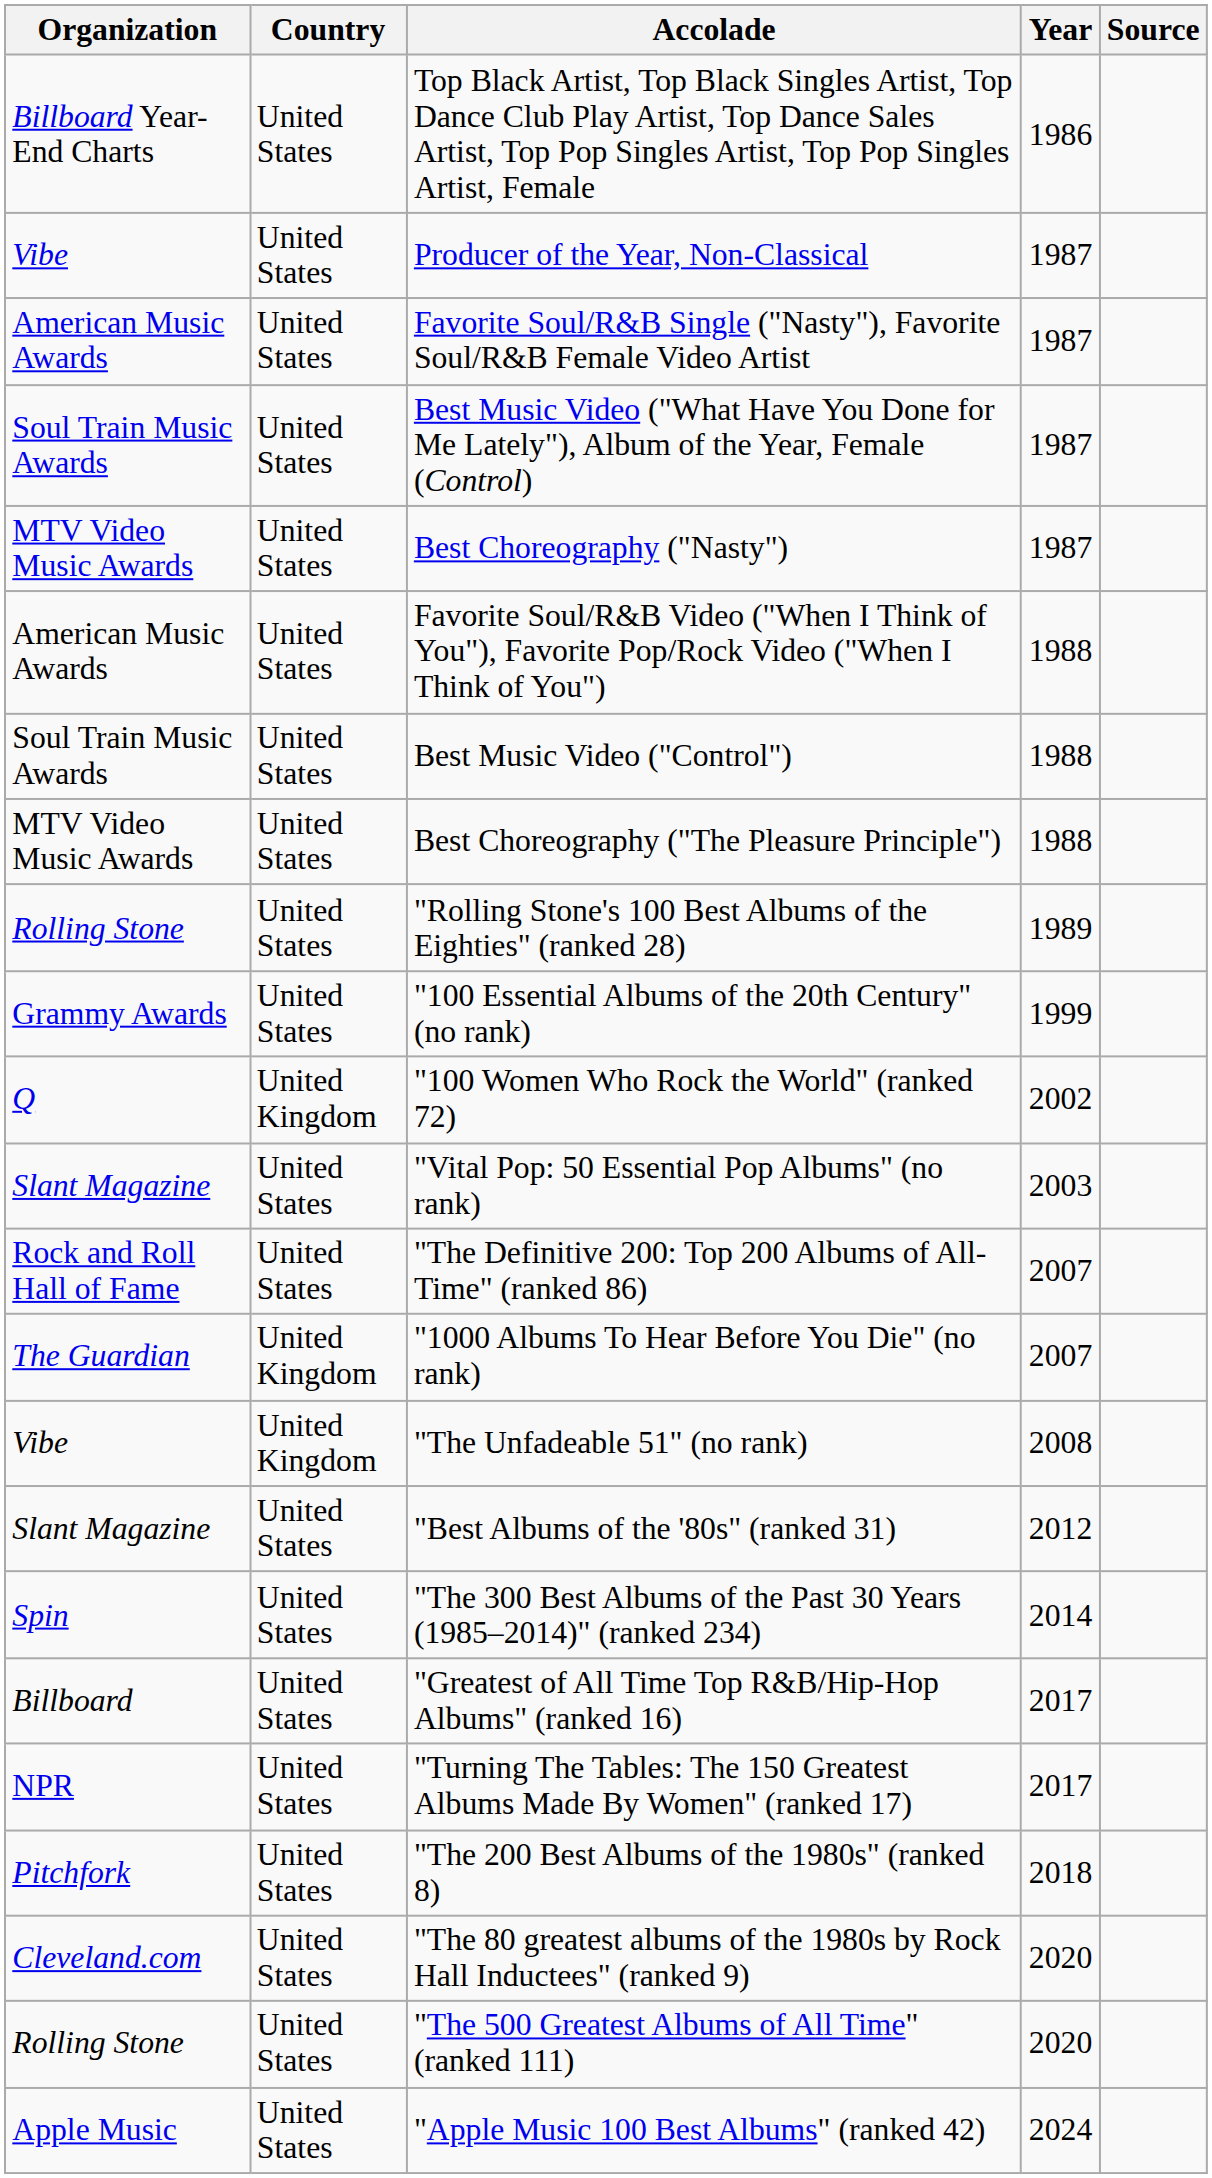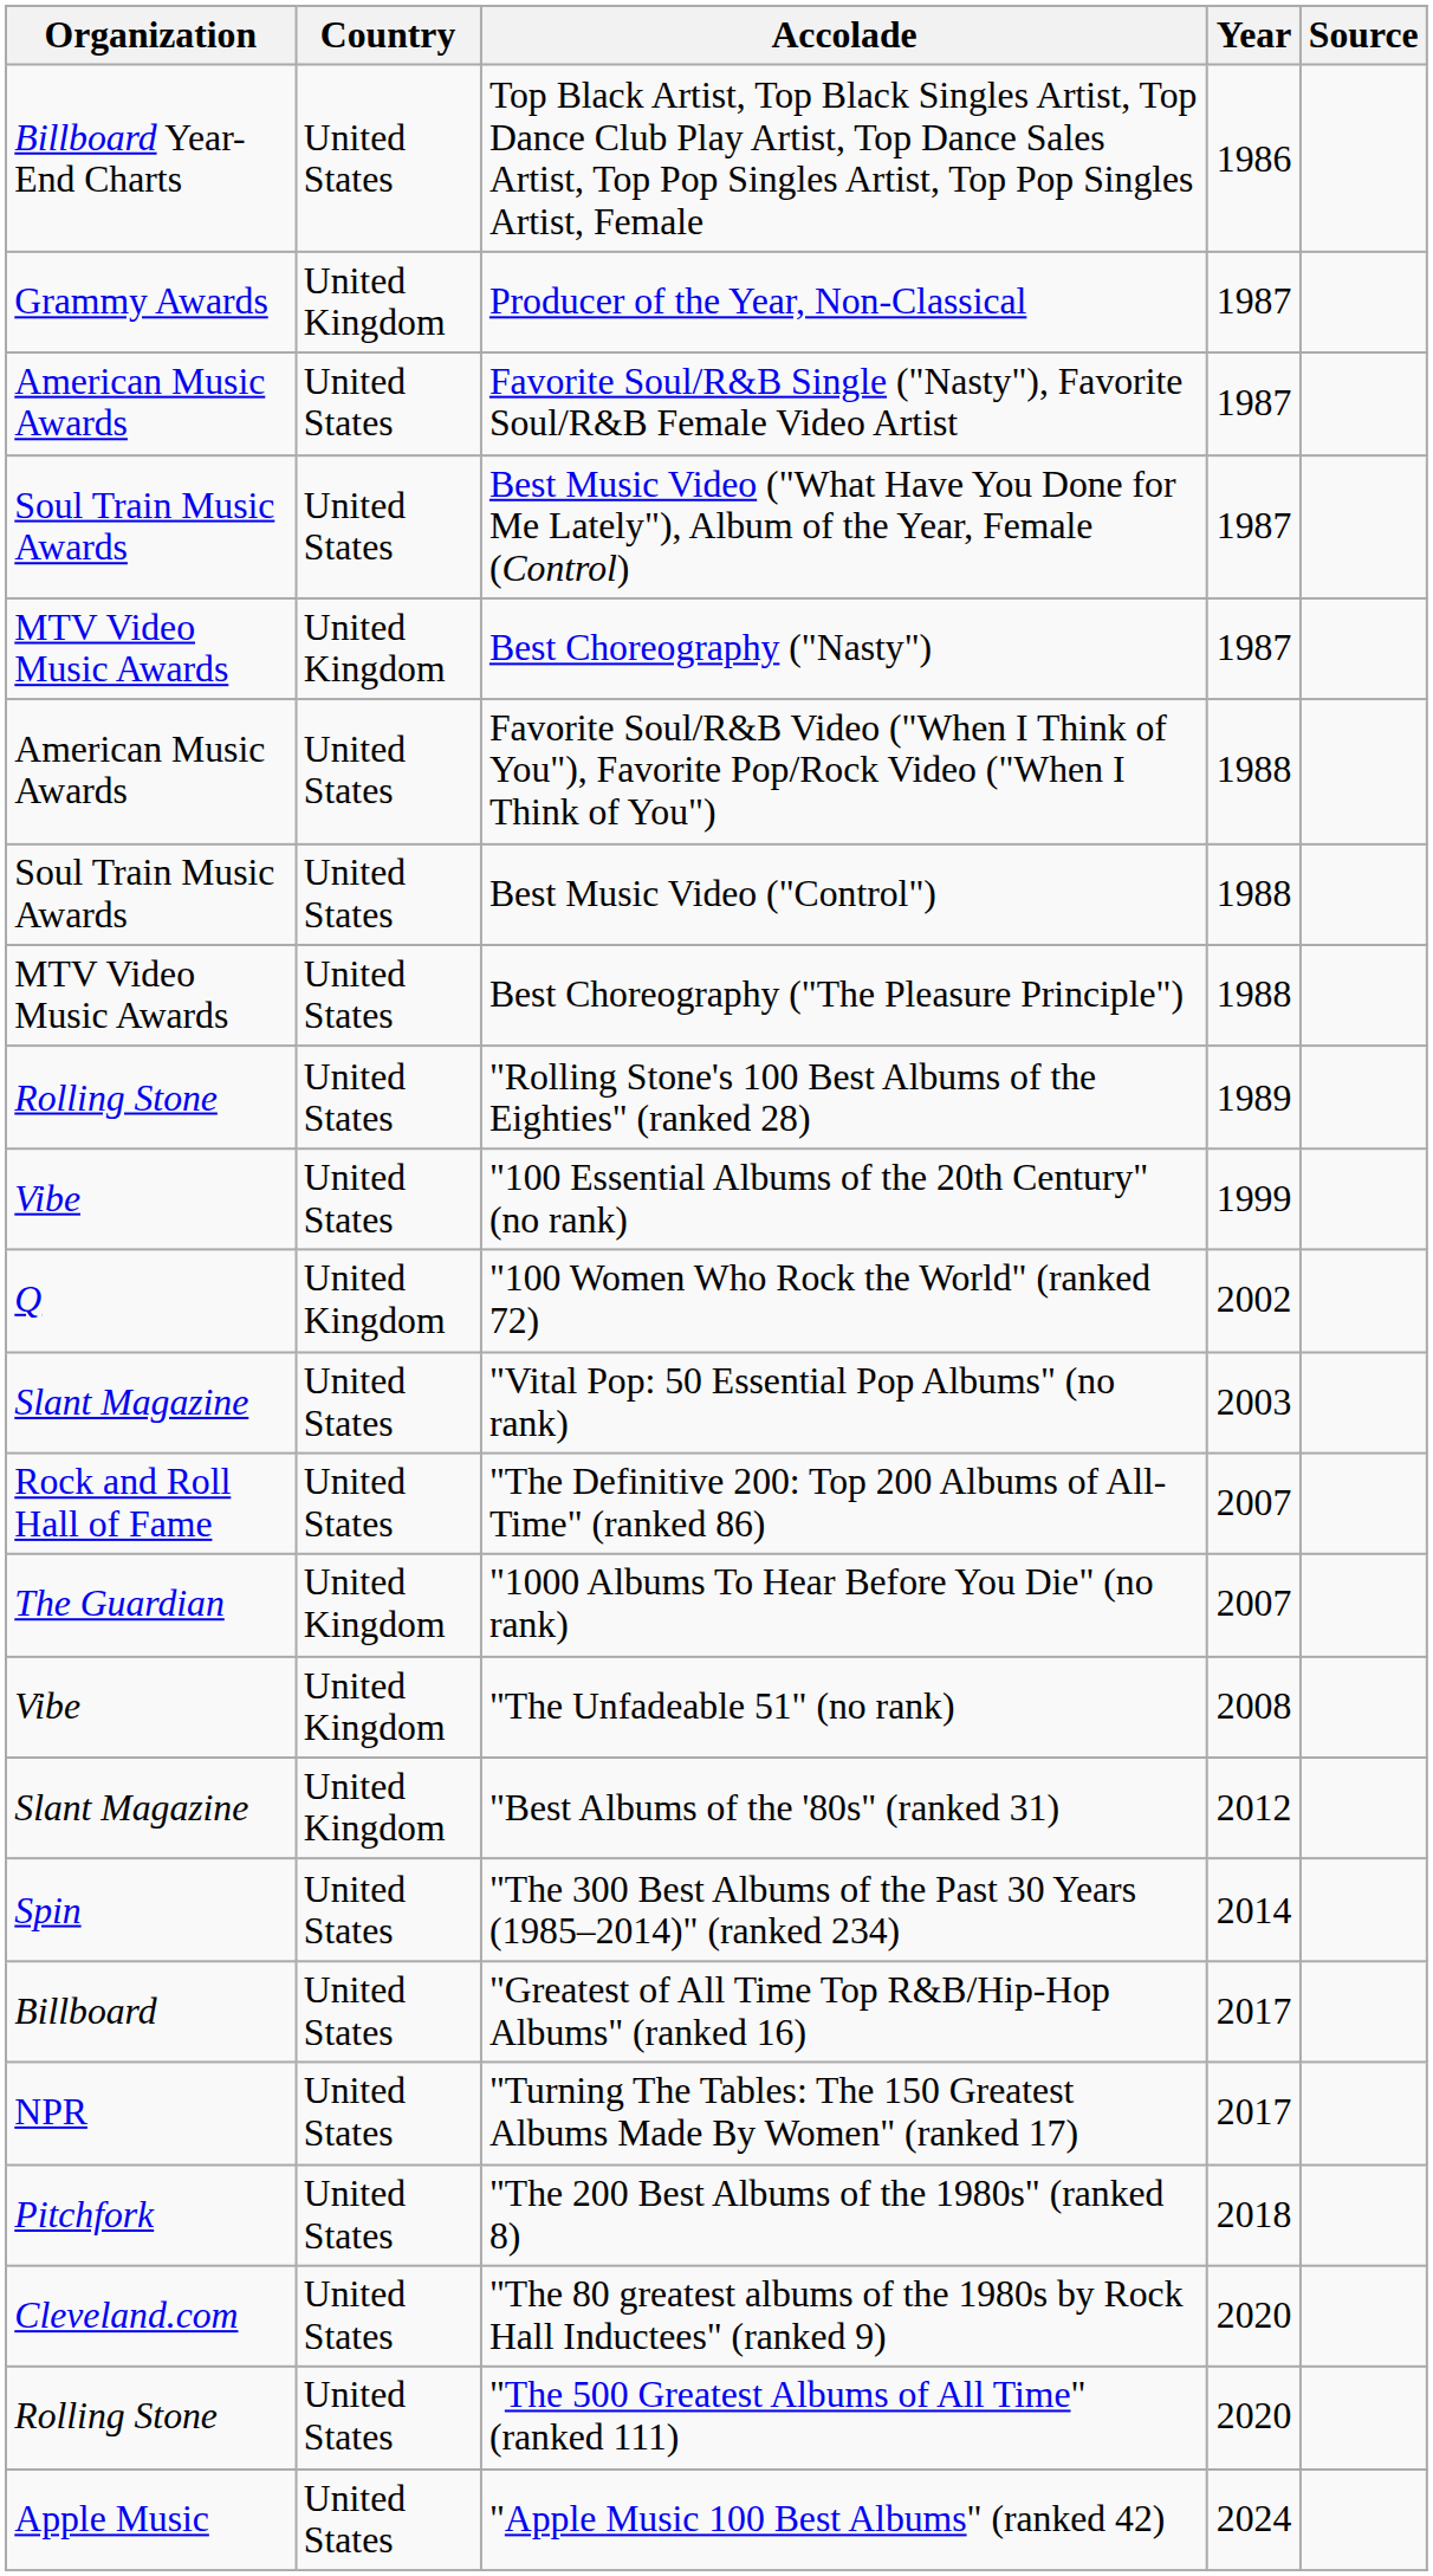Producer of the Year, Non-Classical | Organization: Vibe -> Grammy Awards
Producer of the Year, Non-Classical | Country: United States -> United Kingdom
Best Choreography ("Nasty") | Country: United States -> United Kingdom
"100 Essential Albums of the 20th Century" (no rank) | Organization: Grammy Awards -> Vibe
"Best Albums of the '80s" (ranked 31) | Country: United States -> United Kingdom
